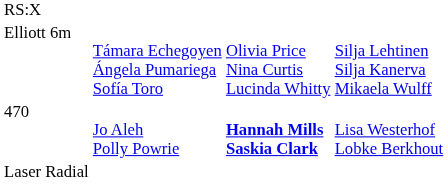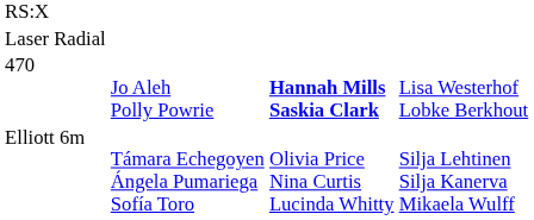rows swapped: Laser Radial <-> Elliott 6m
